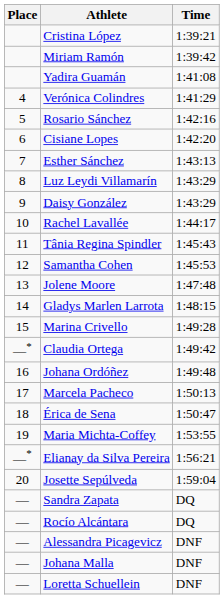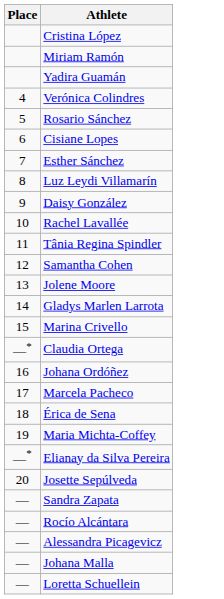- column: Time | 1:39:21 | 1:39:42 | 1:41:08 | 1:41:29 | 1:42:16 | 1:42:20 | 1:43:13 | 1:43:29 | 1:43:29 | 1:44:17 | 1:45:43 | 1:45:53 | 1:47:48 | 1:48:15 | 1:49:28 | 1:49:42 | 1:49:48 | 1:50:13 | 1:50:47 | 1:53:55 | 1:56:21 | 1:59:04 | DQ | DQ | DNF | DNF | DNF
